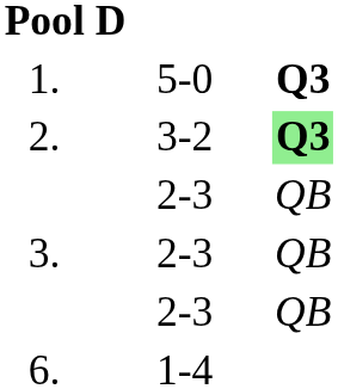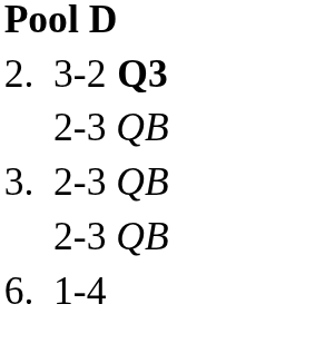- row: 1. | 5-0 | Q3
2. | column 4: lightgreen background -> no background
